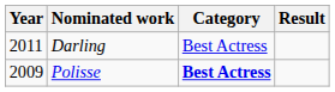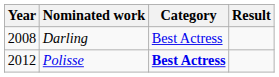Darling | Year: 2011 -> 2008
Polisse | Year: 2009 -> 2012
